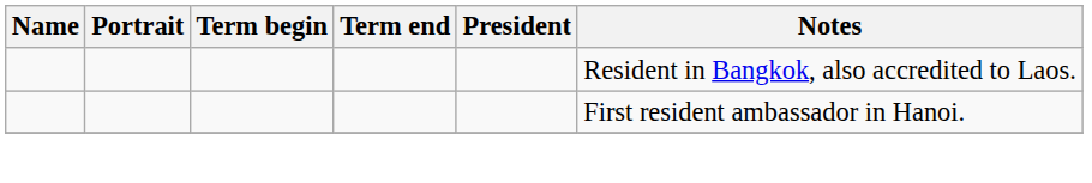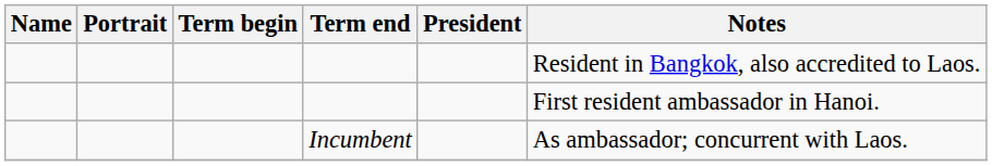+ row: Incumbent | As ambassador; concurrent with Laos.
